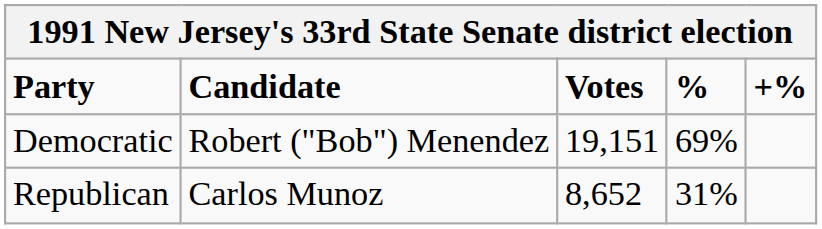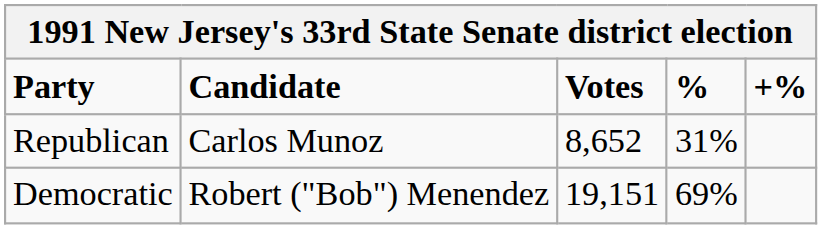rows swapped: Democratic <-> Republican
